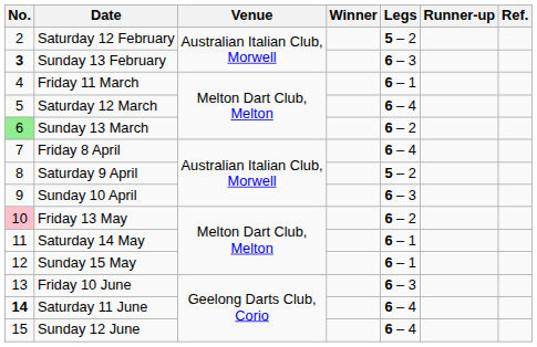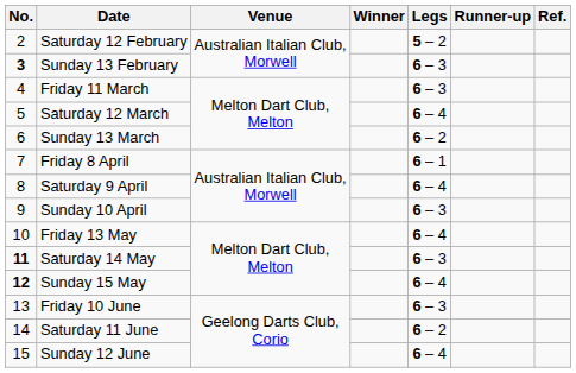Friday 11 March | Legs: 6 – 1 -> 6 – 3
Sunday 13 March | No.: lightgreen background -> no background
Friday 8 April | Legs: 6 – 4 -> 6 – 1
Saturday 9 April | Legs: 5 – 2 -> 6 – 4
Friday 13 May | No.: pink background -> no background
Friday 13 May | Legs: 6 – 2 -> 6 – 4
Saturday 14 May | No.: normal -> bold
Saturday 14 May | Legs: 6 – 1 -> 6 – 3
Sunday 15 May | No.: normal -> bold
Sunday 15 May | Legs: 6 – 1 -> 6 – 4
Saturday 11 June | No.: bold -> normal
Saturday 11 June | Legs: 6 – 4 -> 6 – 2
